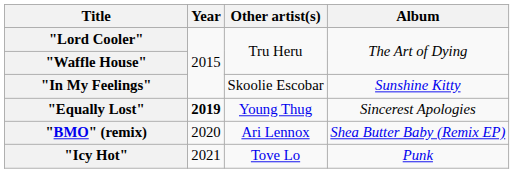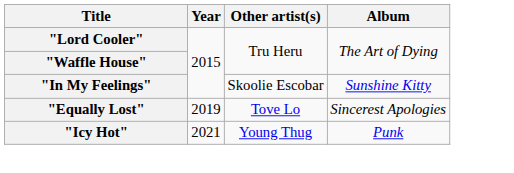"Equally Lost" | Year: bold -> normal
"Equally Lost" | Other artist(s): Young Thug -> Tove Lo
- row: "BMO" (remix) | 2020 | Ari Lennox | Shea Butter Baby (Remix EP)
"Icy Hot" | Other artist(s): Tove Lo -> Young Thug
